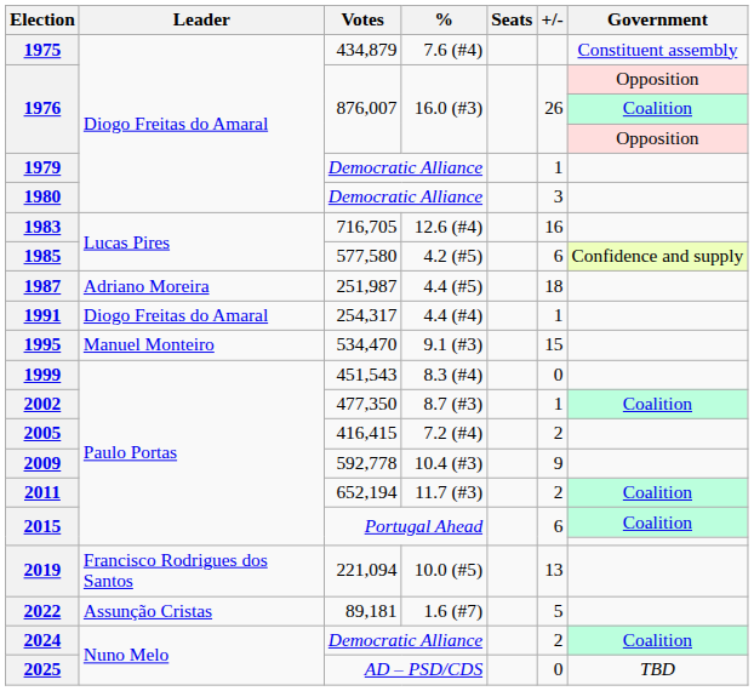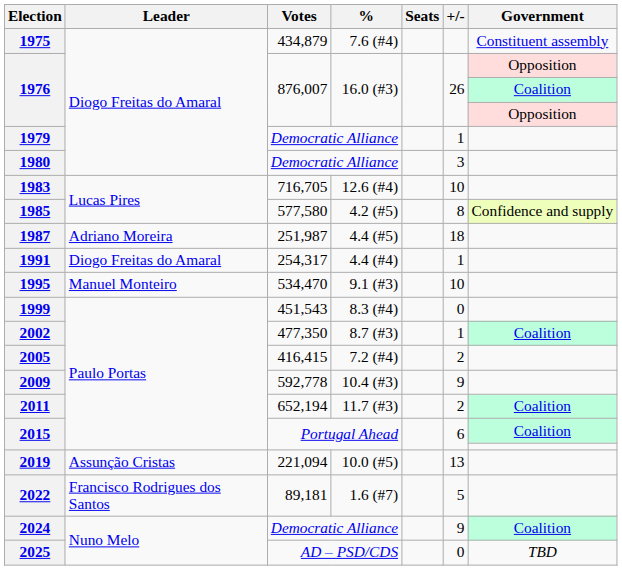1983 | +/-: 16 -> 10
1985 | +/-: 6 -> 8
1995 | +/-: 15 -> 10
2019 | Leader: Francisco Rodrigues dos Santos -> Assunção Cristas
2022 | Leader: Assunção Cristas -> Francisco Rodrigues dos Santos
2024 | +/-: 2 -> 9
